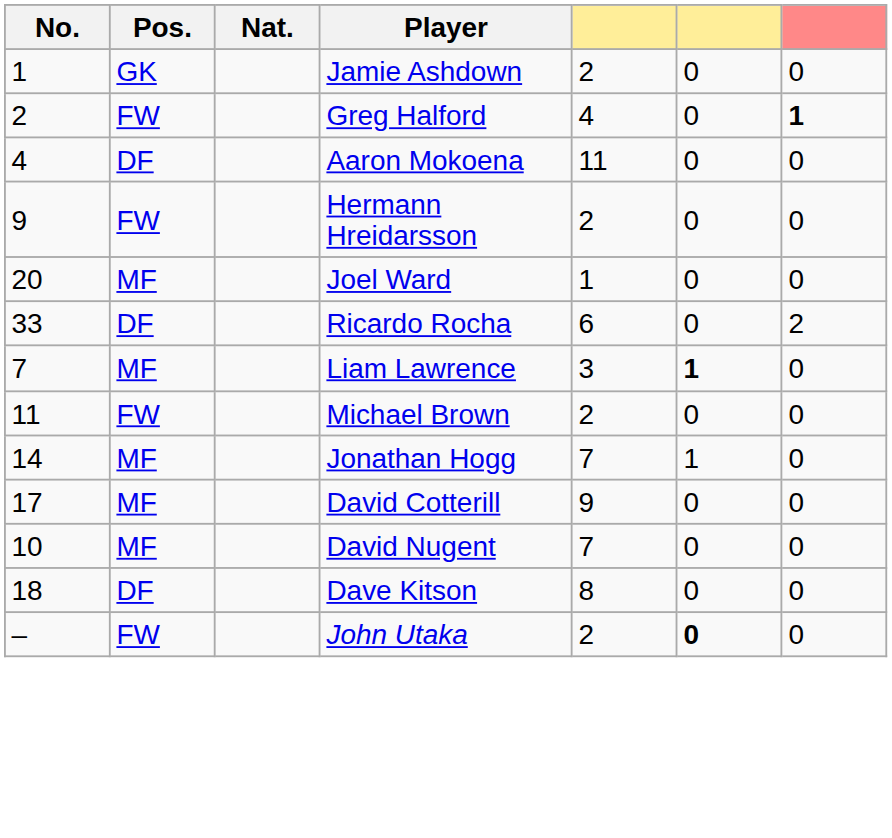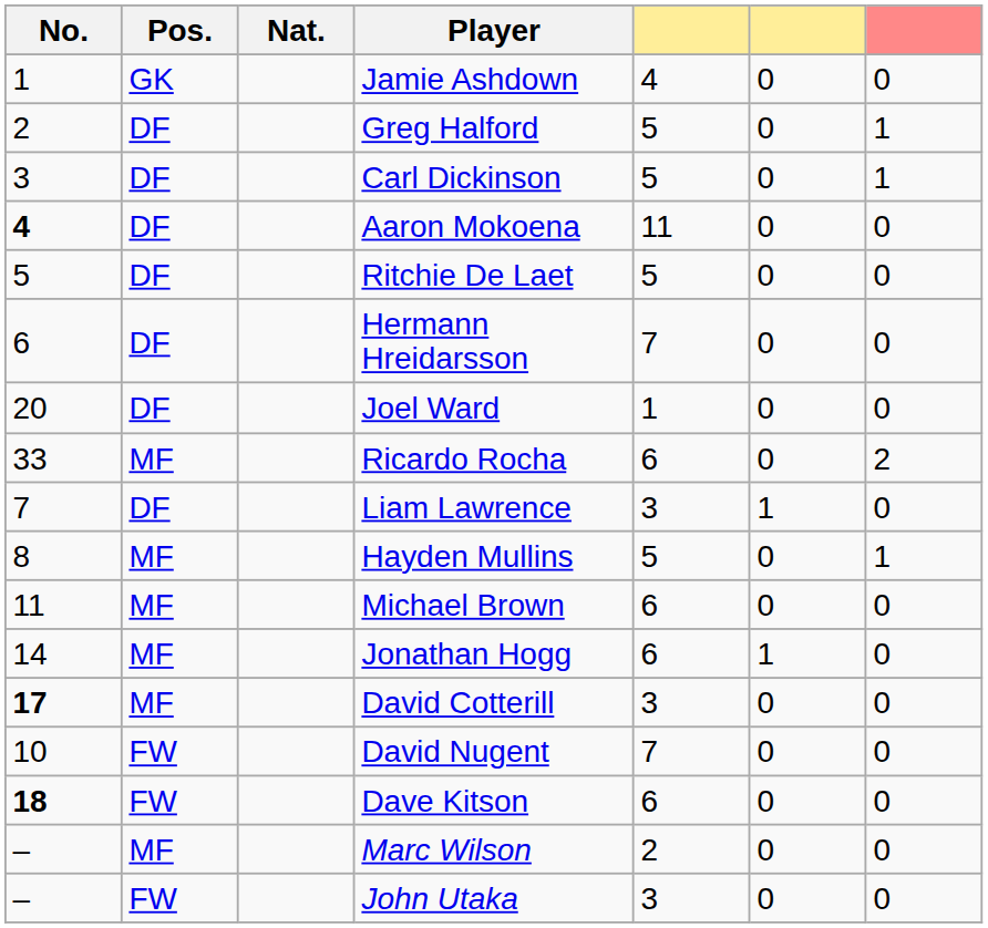Jamie Ashdown | column 5: 2 -> 4
Greg Halford | Pos.: FW -> DF
Greg Halford | column 5: 4 -> 5
Greg Halford | column 7: bold -> normal
+ row: 3 | DF | Carl Dickinson | 5 | 0 | 1
Aaron Mokoena | No.: normal -> bold
+ row: 5 | DF | Ritchie De Laet | 5 | 0 | 0
Hermann Hreidarsson | No.: 9 -> 6
Hermann Hreidarsson | Pos.: FW -> DF
Hermann Hreidarsson | column 5: 2 -> 7
Joel Ward | Pos.: MF -> DF
Ricardo Rocha | Pos.: DF -> MF
Liam Lawrence | Pos.: MF -> DF
Liam Lawrence | column 6: bold -> normal
+ row: 8 | MF | Hayden Mullins | 5 | 0 | 1
Michael Brown | Pos.: FW -> MF
Michael Brown | column 5: 2 -> 6
Jonathan Hogg | column 5: 7 -> 6
David Cotterill | No.: normal -> bold
David Cotterill | column 5: 9 -> 3
David Nugent | Pos.: MF -> FW
Dave Kitson | No.: normal -> bold
Dave Kitson | Pos.: DF -> FW
Dave Kitson | column 5: 8 -> 6
+ row: – | MF | Marc Wilson | 2 | 0 | 0
John Utaka | column 5: 2 -> 3
John Utaka | column 6: bold -> normal
